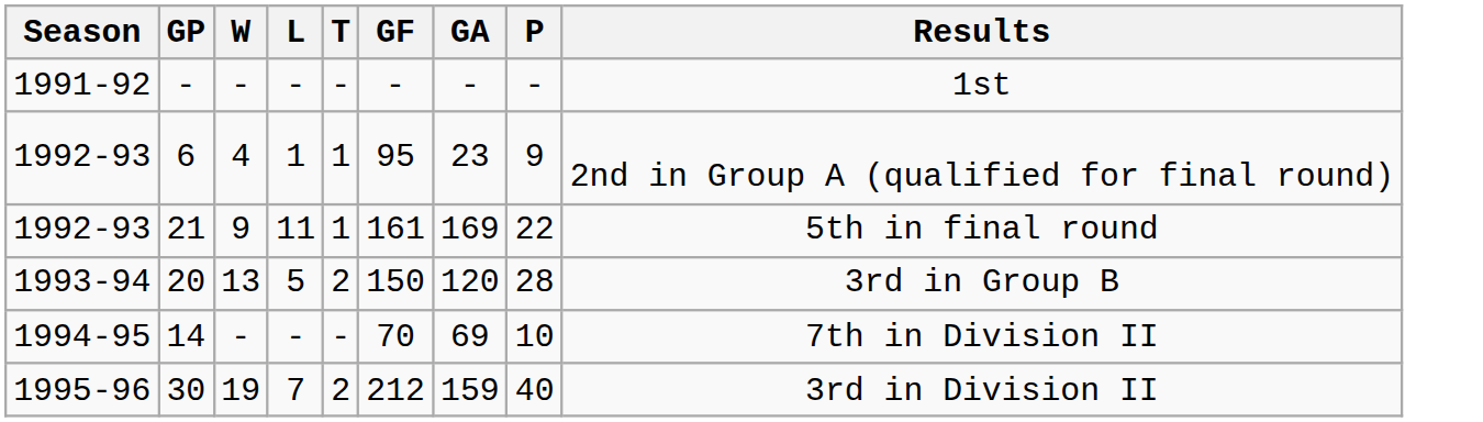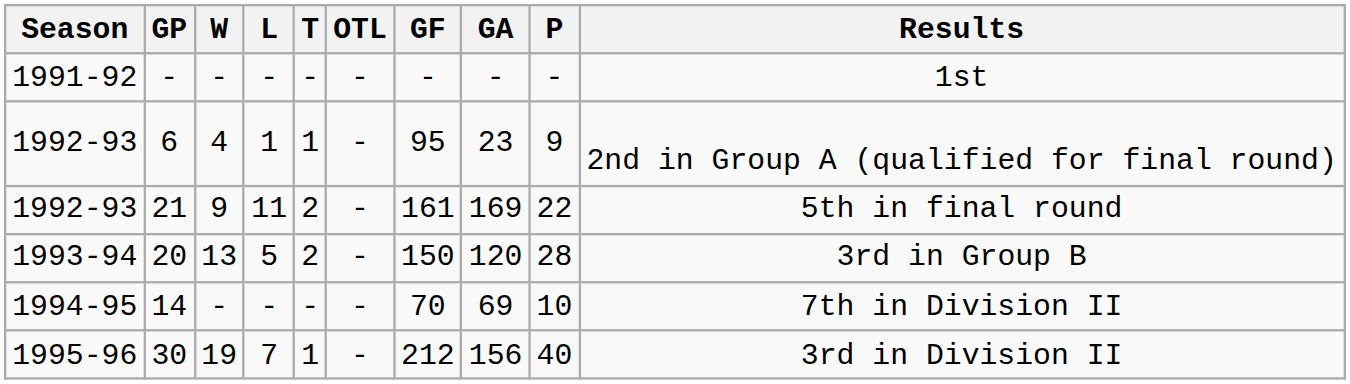+ column: OTL | - | - | - | - | - | -
21 | T: 1 -> 2
30 | T: 2 -> 1
30 | GA: 159 -> 156
